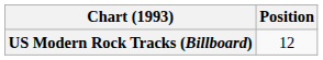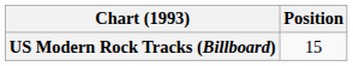US Modern Rock Tracks (Billboard) | Position: 12 -> 15
